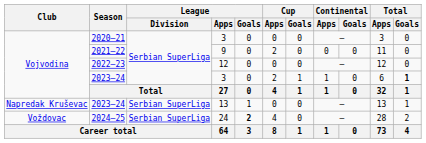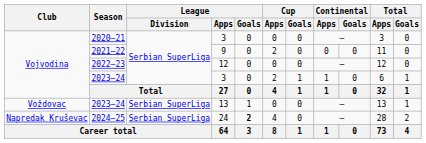2023–24 / 3 | Total / Goals: bold -> normal
2023–24 / 13 | Club: Napredak Kruševac -> Voždovac
2024–25 | Club: Voždovac -> Napredak Kruševac
